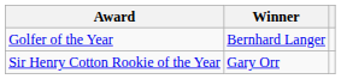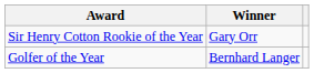rows swapped: Golfer of the Year <-> Sir Henry Cotton Rookie of the Year
